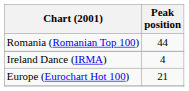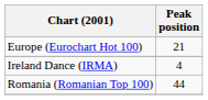rows swapped: Europe (Eurochart Hot 100) <-> Romania (Romanian Top 100)
